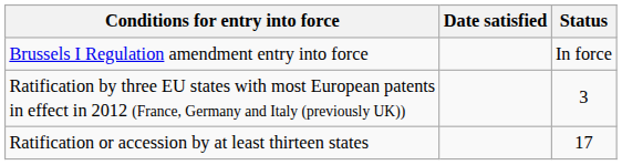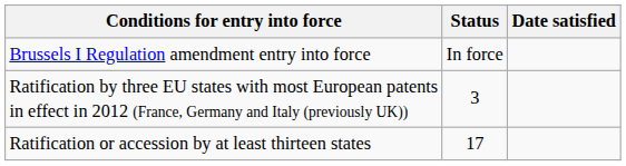columns swapped: Status <-> Date satisfied
